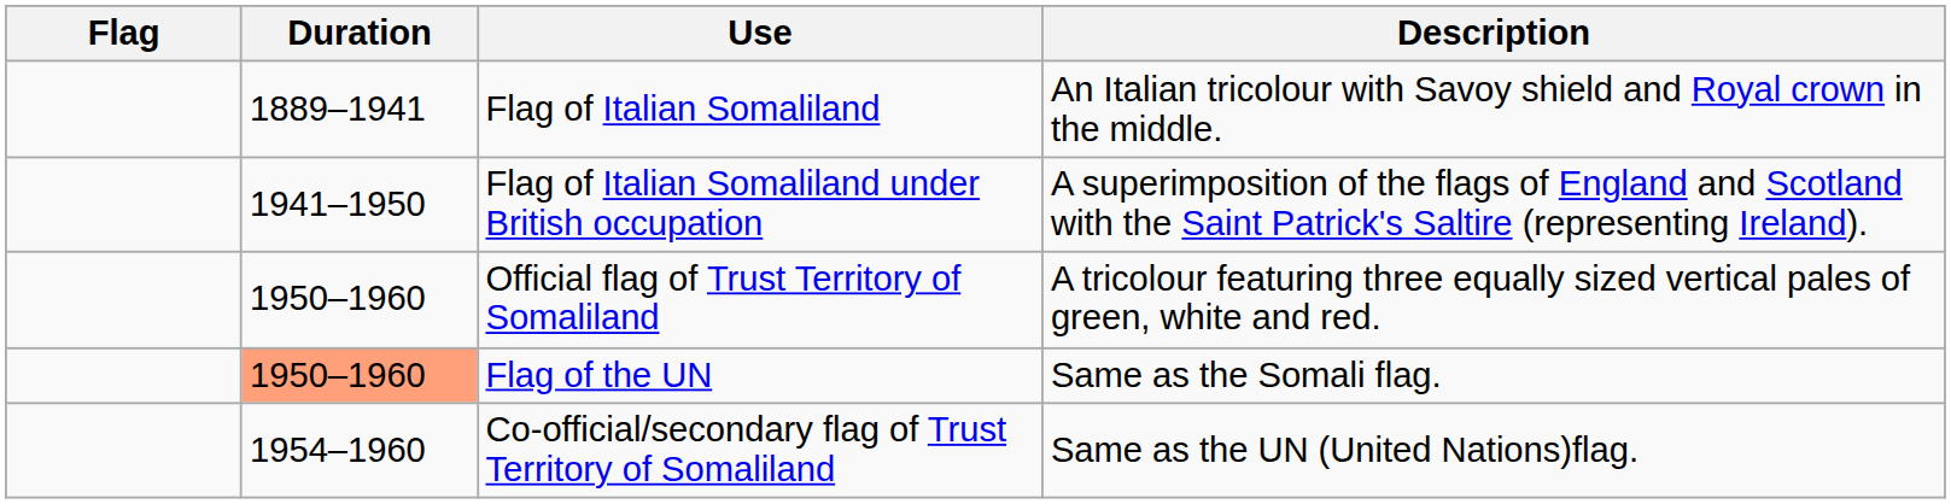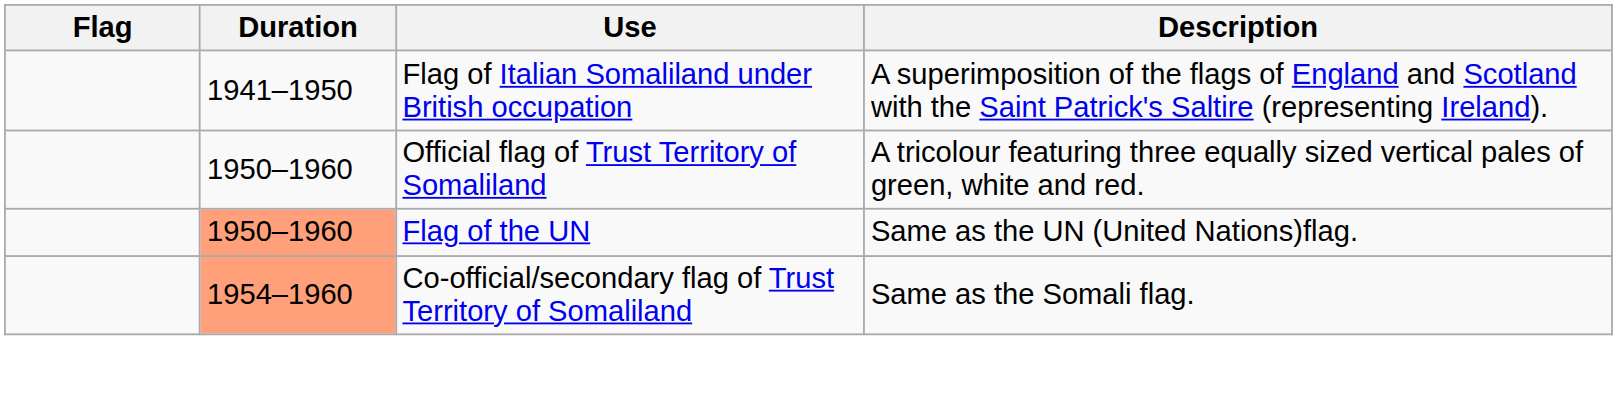- row: 1889–1941 | Flag of Italian Somaliland | An Italian tricolour with Savoy shield and Royal crown in the middle.
Flag of the UN | Description: Same as the Somali flag. -> Same as the UN (United Nations)flag.
Co-official/secondary flag of Trust Territory of Somaliland | Duration: no background -> lightsalmon background
Co-official/secondary flag of Trust Territory of Somaliland | Description: Same as the UN (United Nations)flag. -> Same as the Somali flag.
